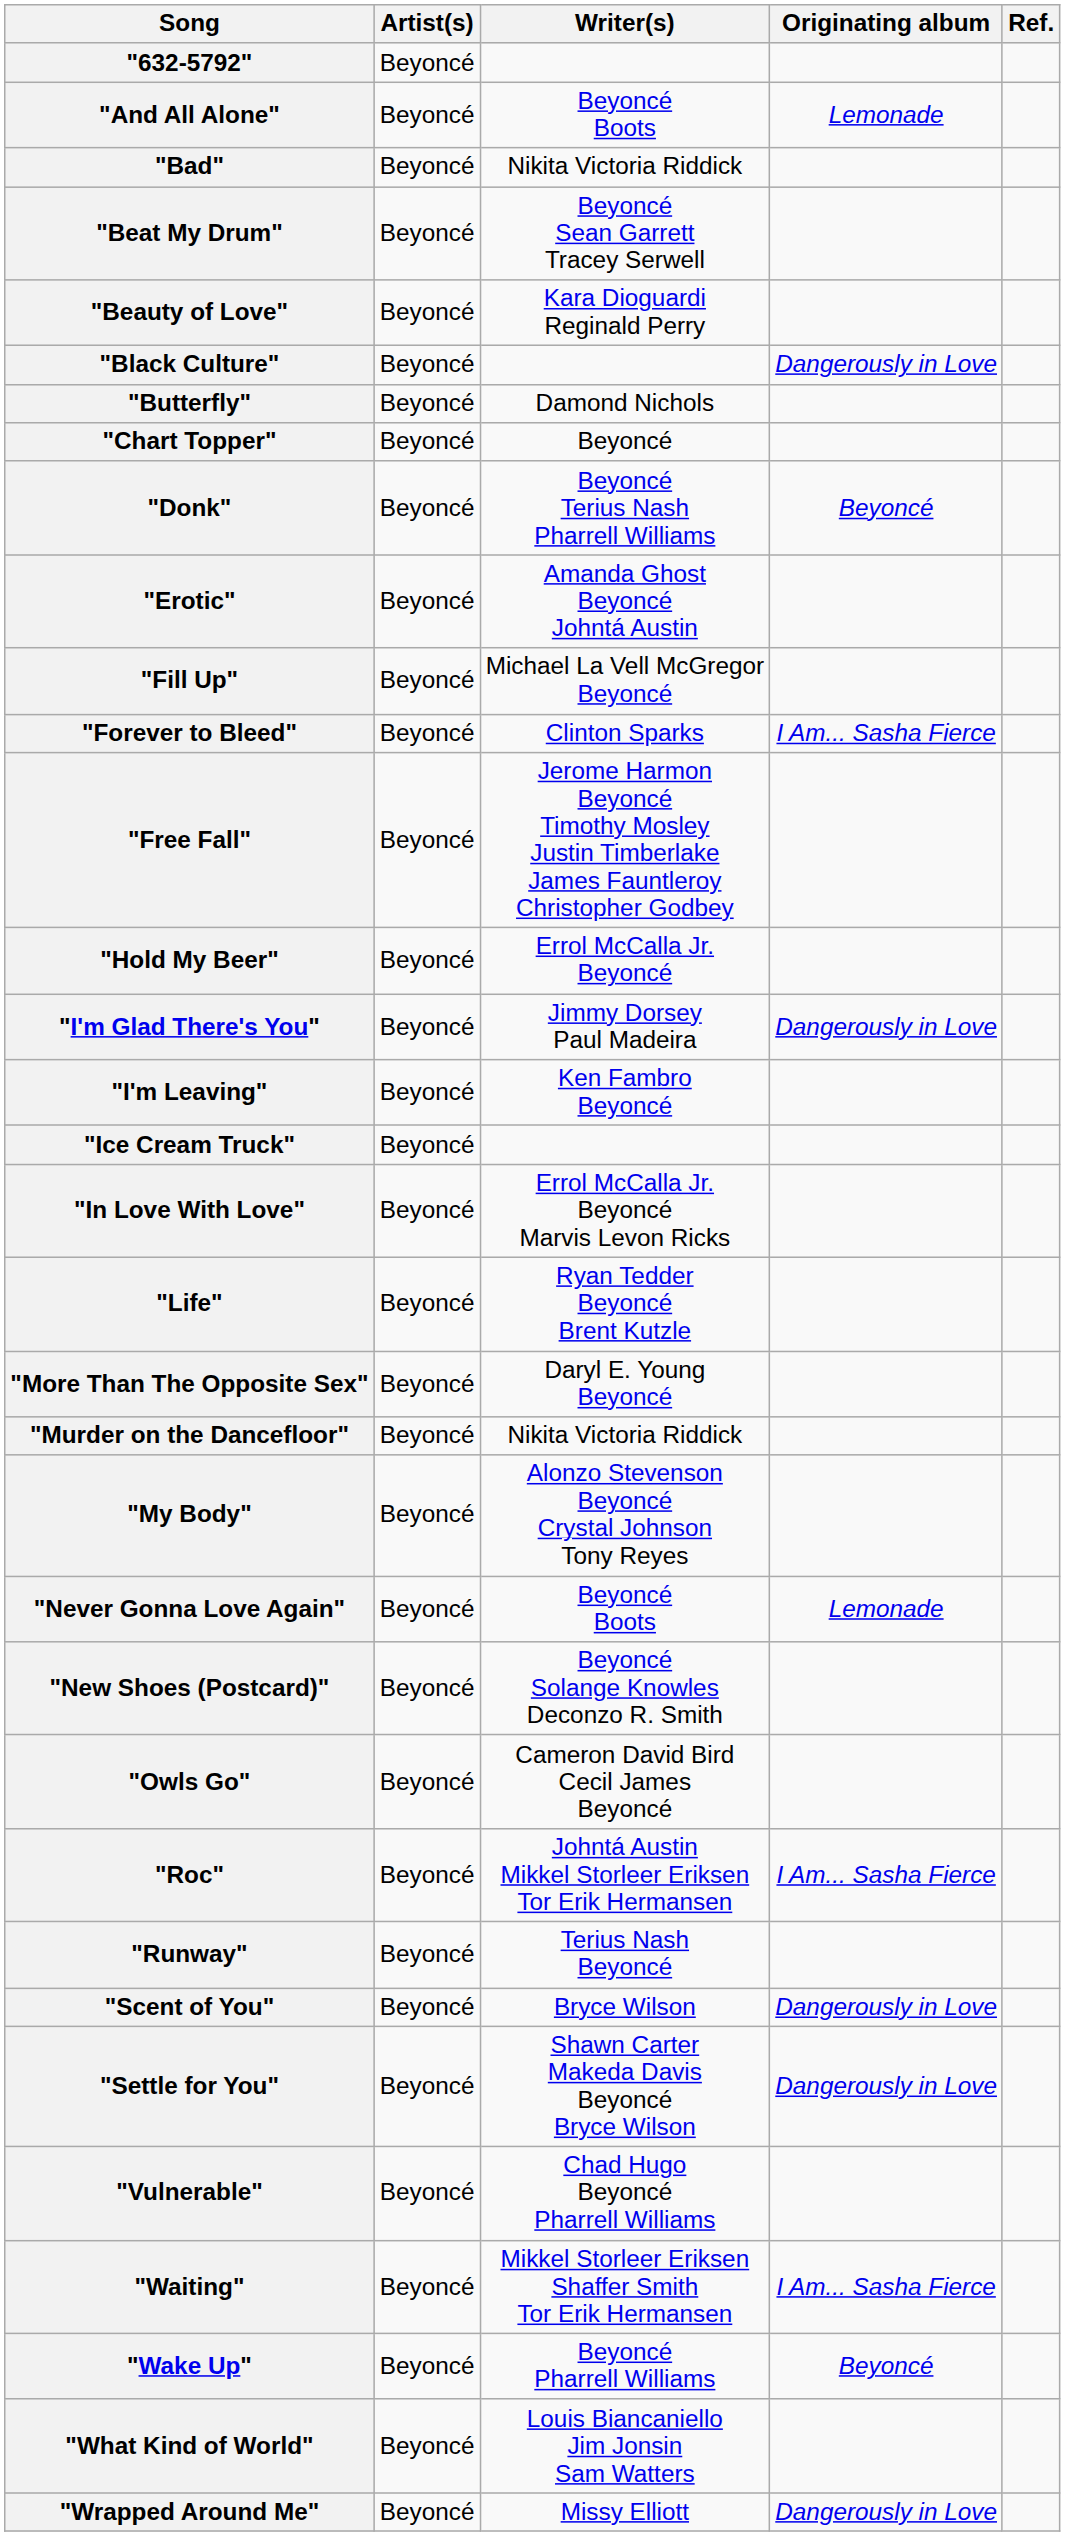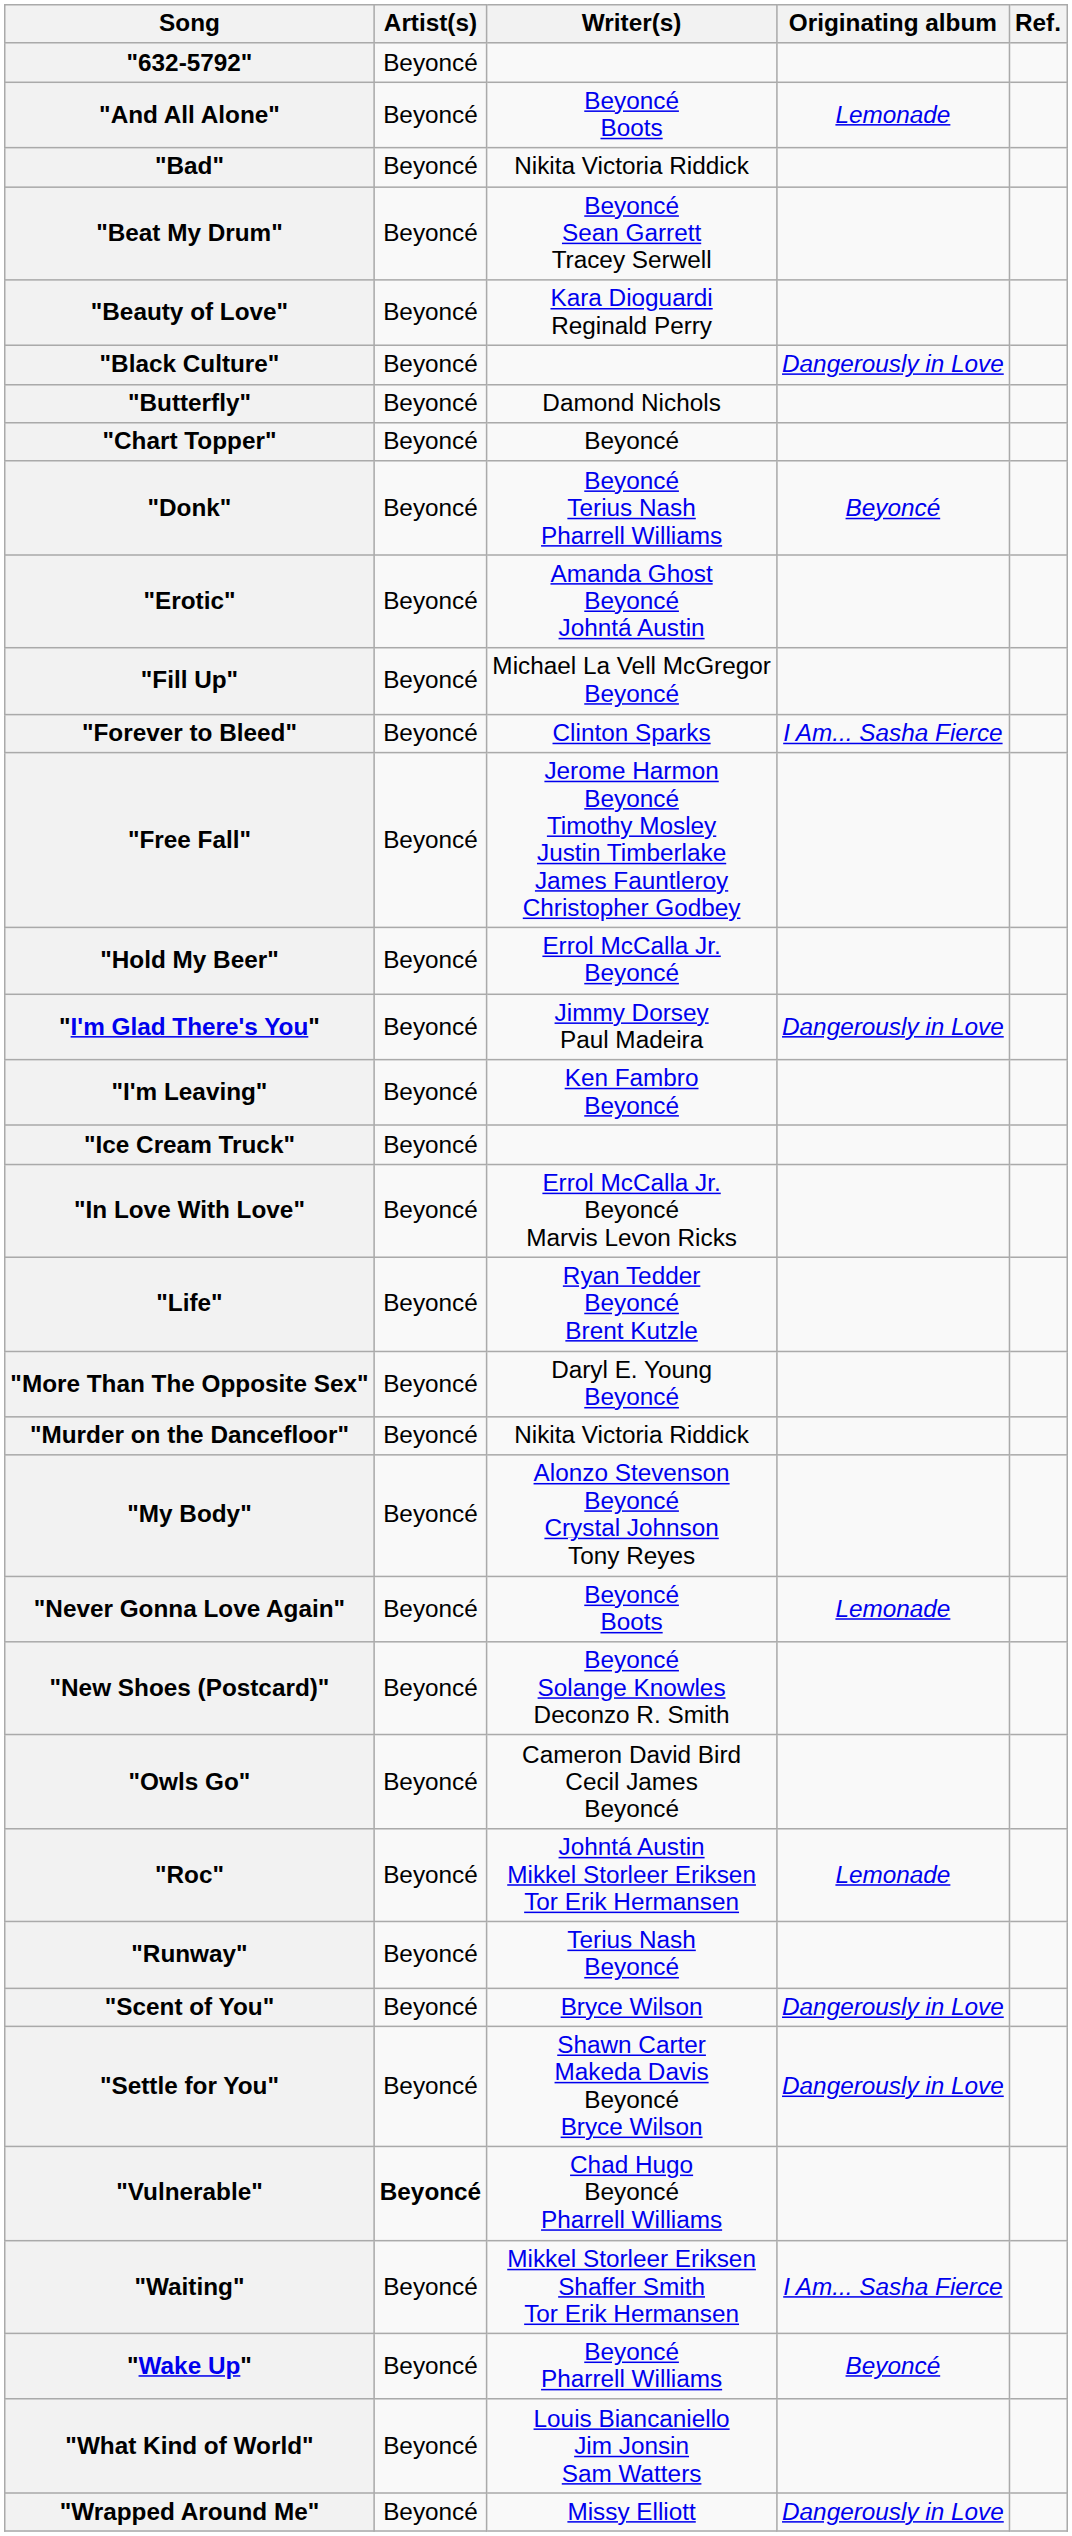"Roc" | Originating album: I Am... Sasha Fierce -> Lemonade
"Vulnerable" | Artist(s): normal -> bold
